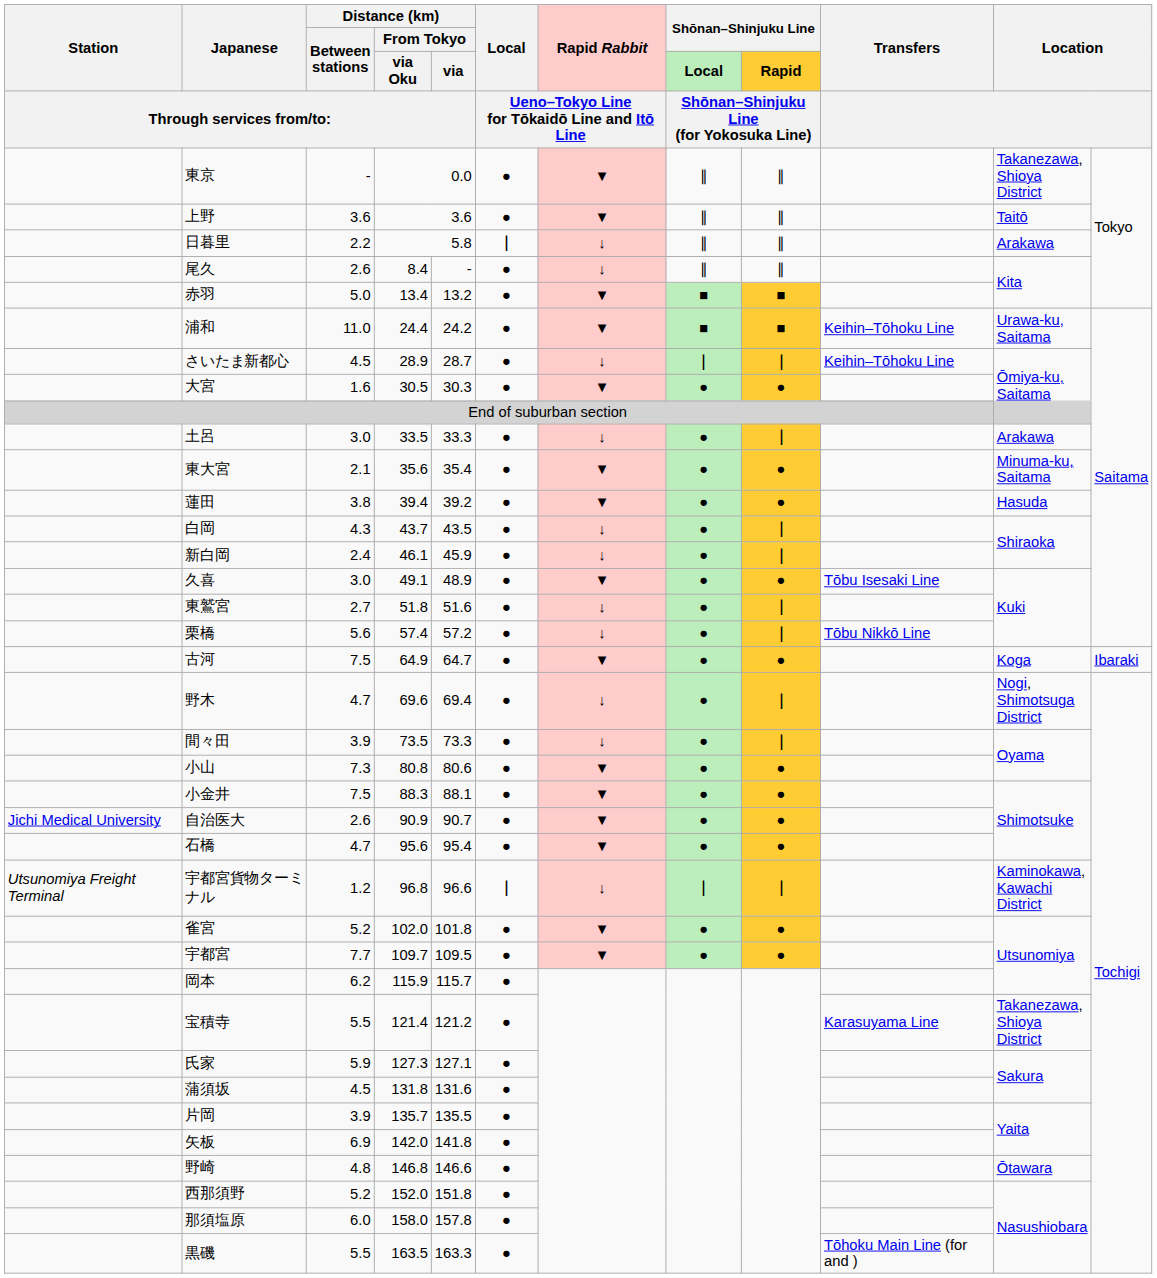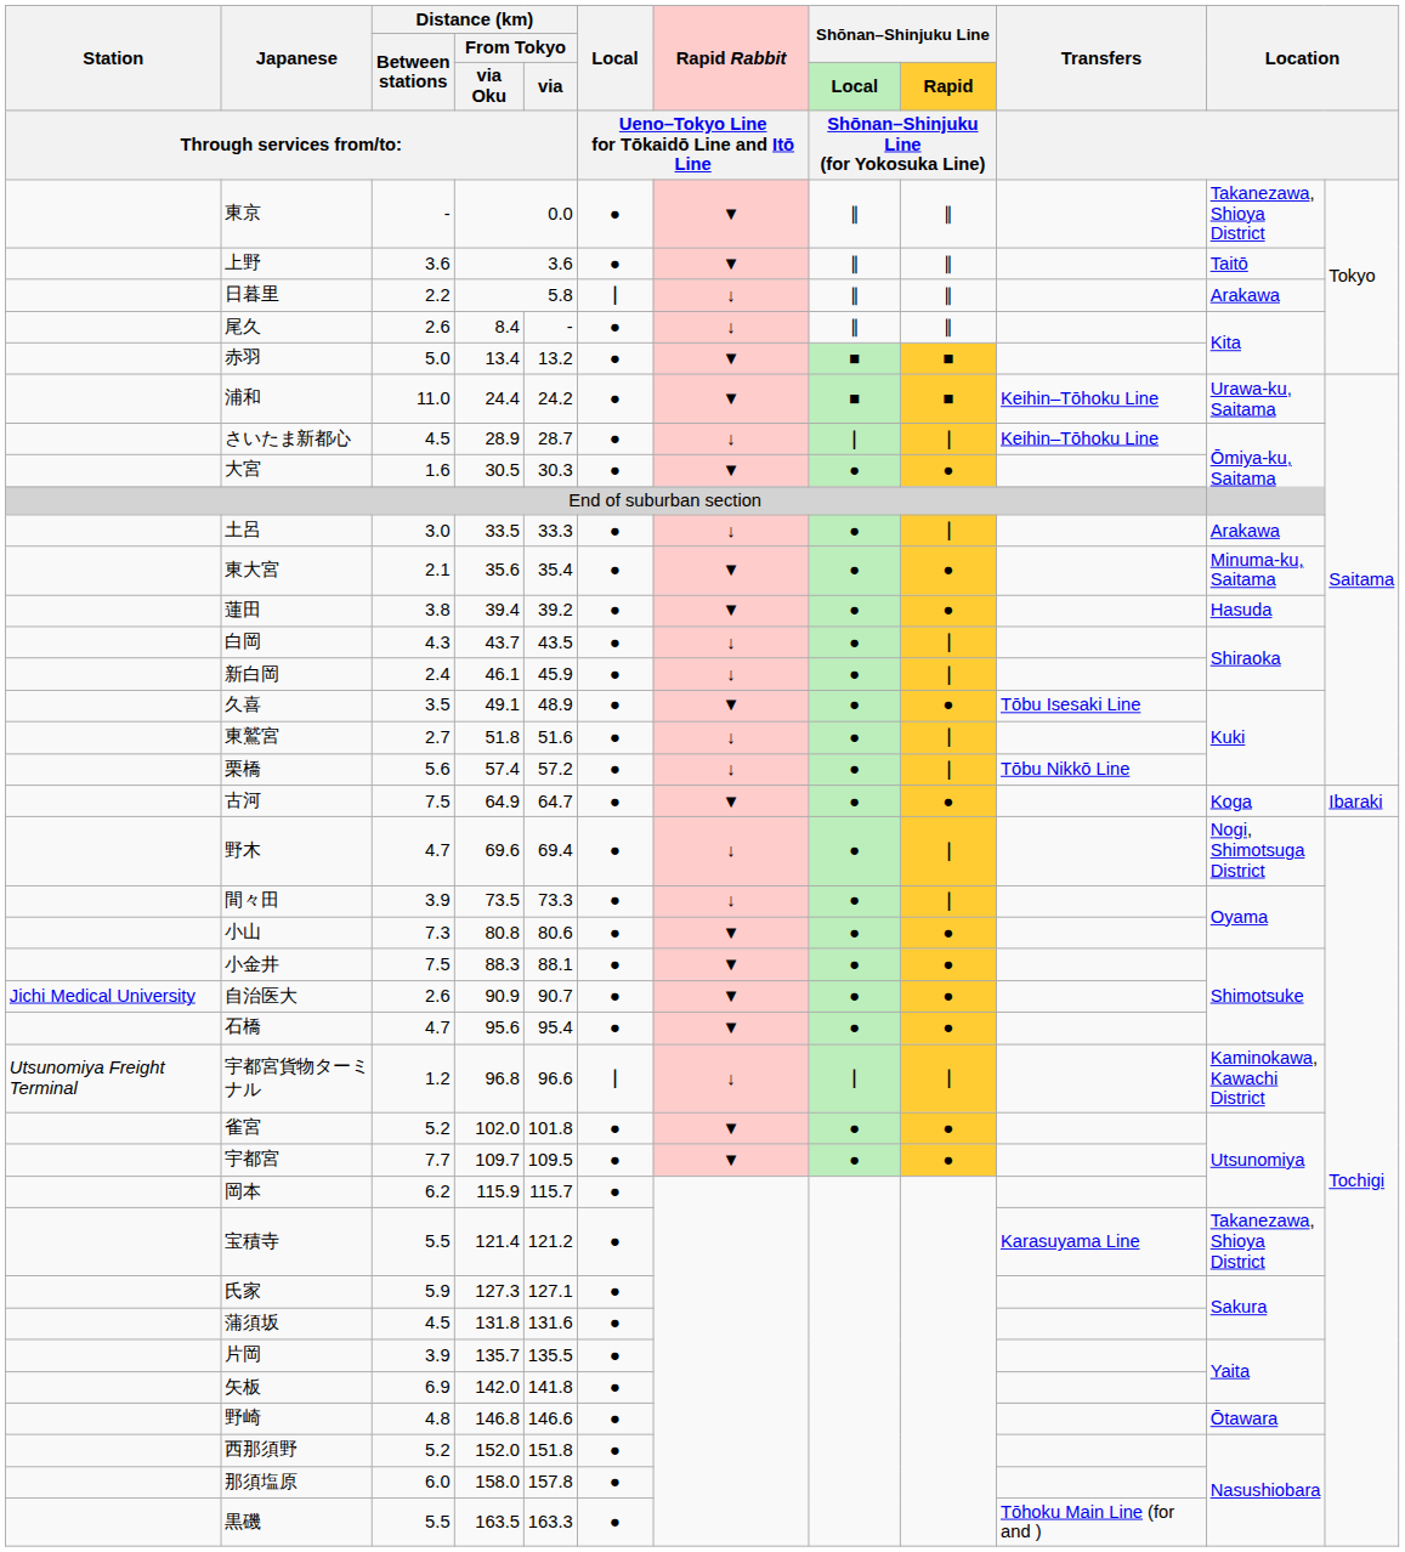久喜 | Distance (km) / Between stations / Through services from/to:: 3.0 -> 3.5
